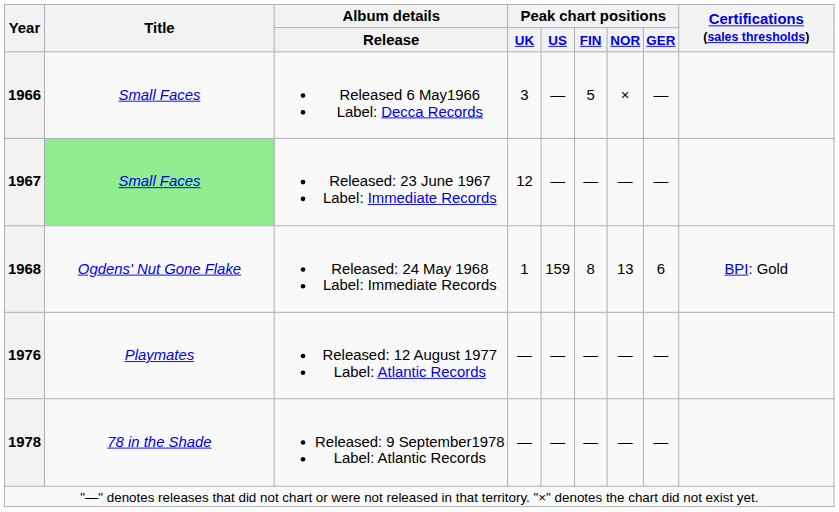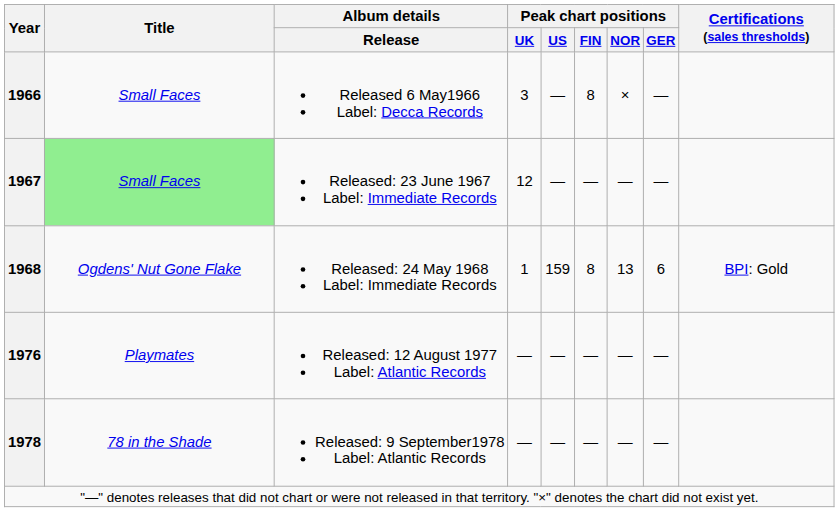Released 6 May1966 Label: Decca Records | Peak chart positions / FIN: 5 -> 8
